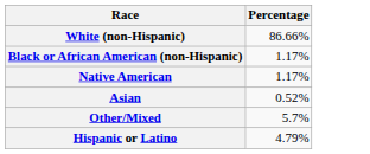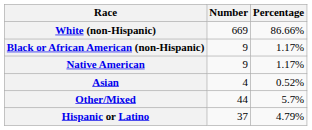+ column: Number | 669 | 9 | 9 | 4 | 44 | 37
